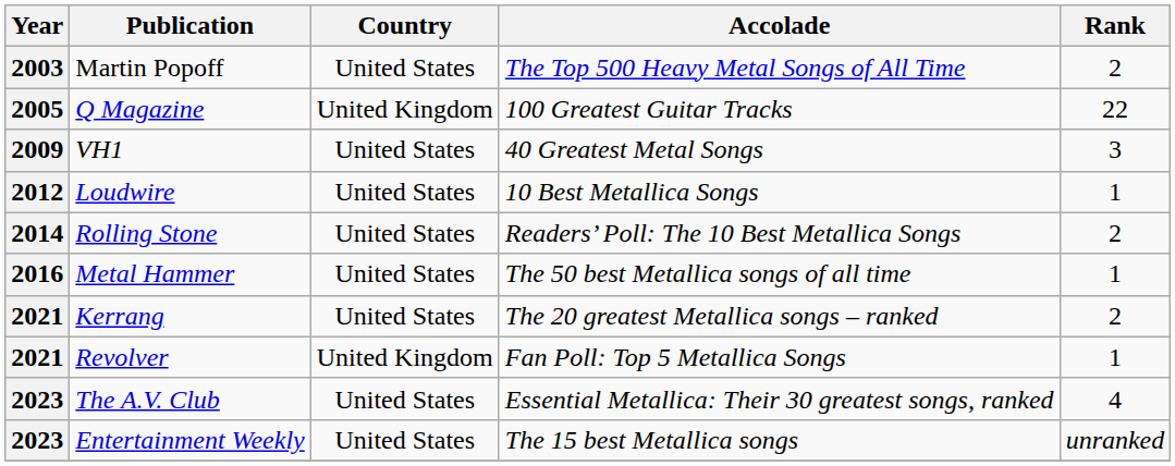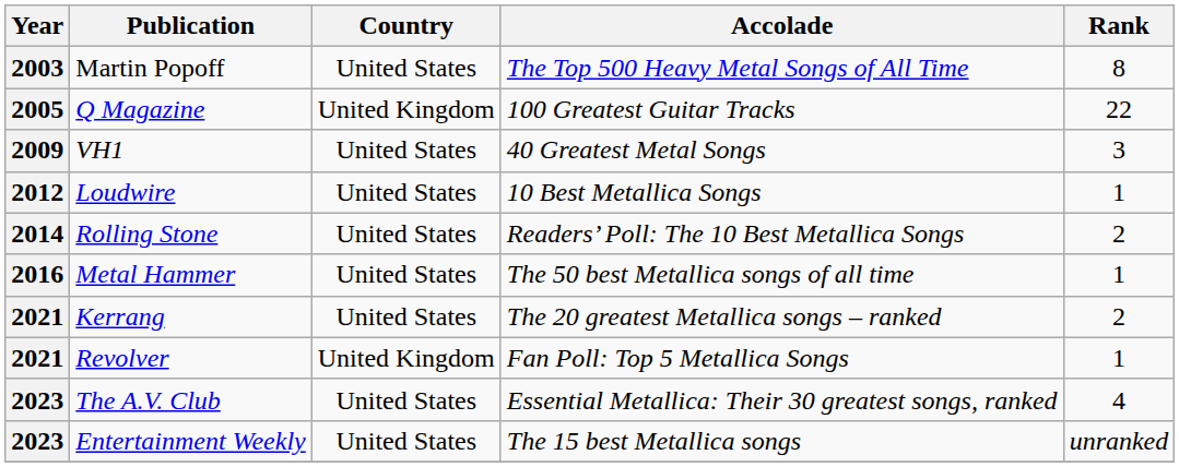Martin Popoff | Rank: 2 -> 8
